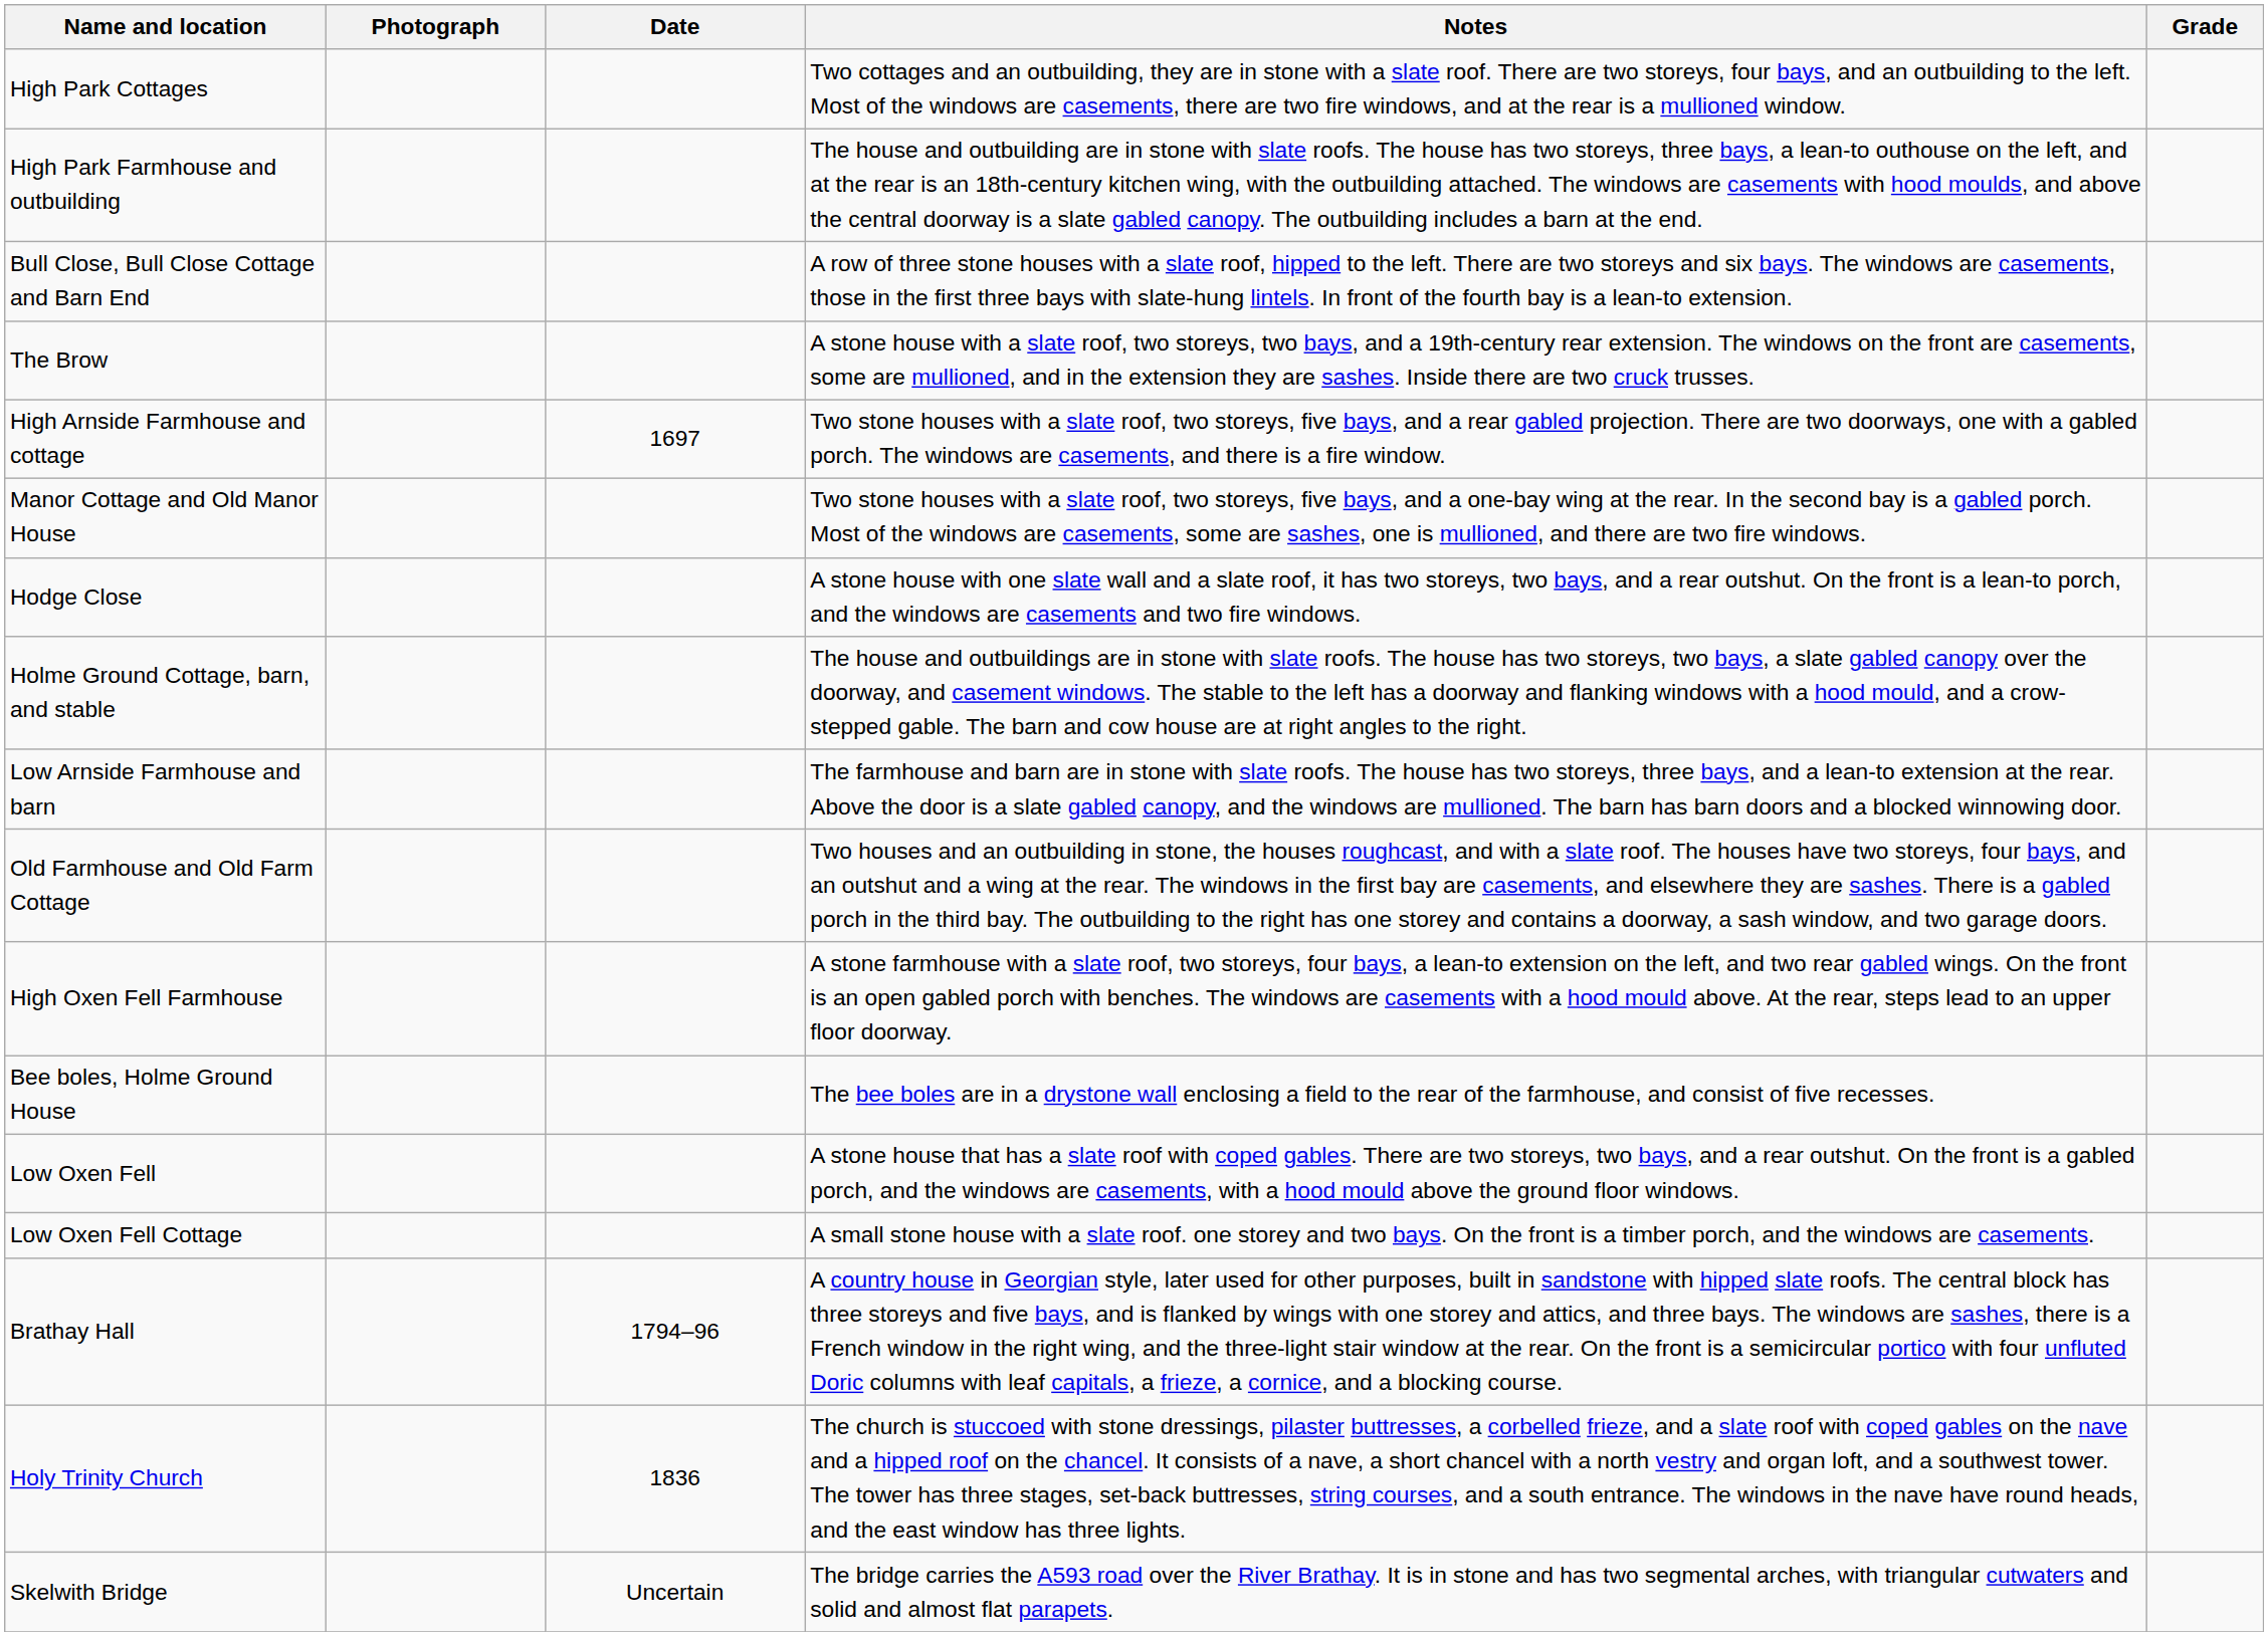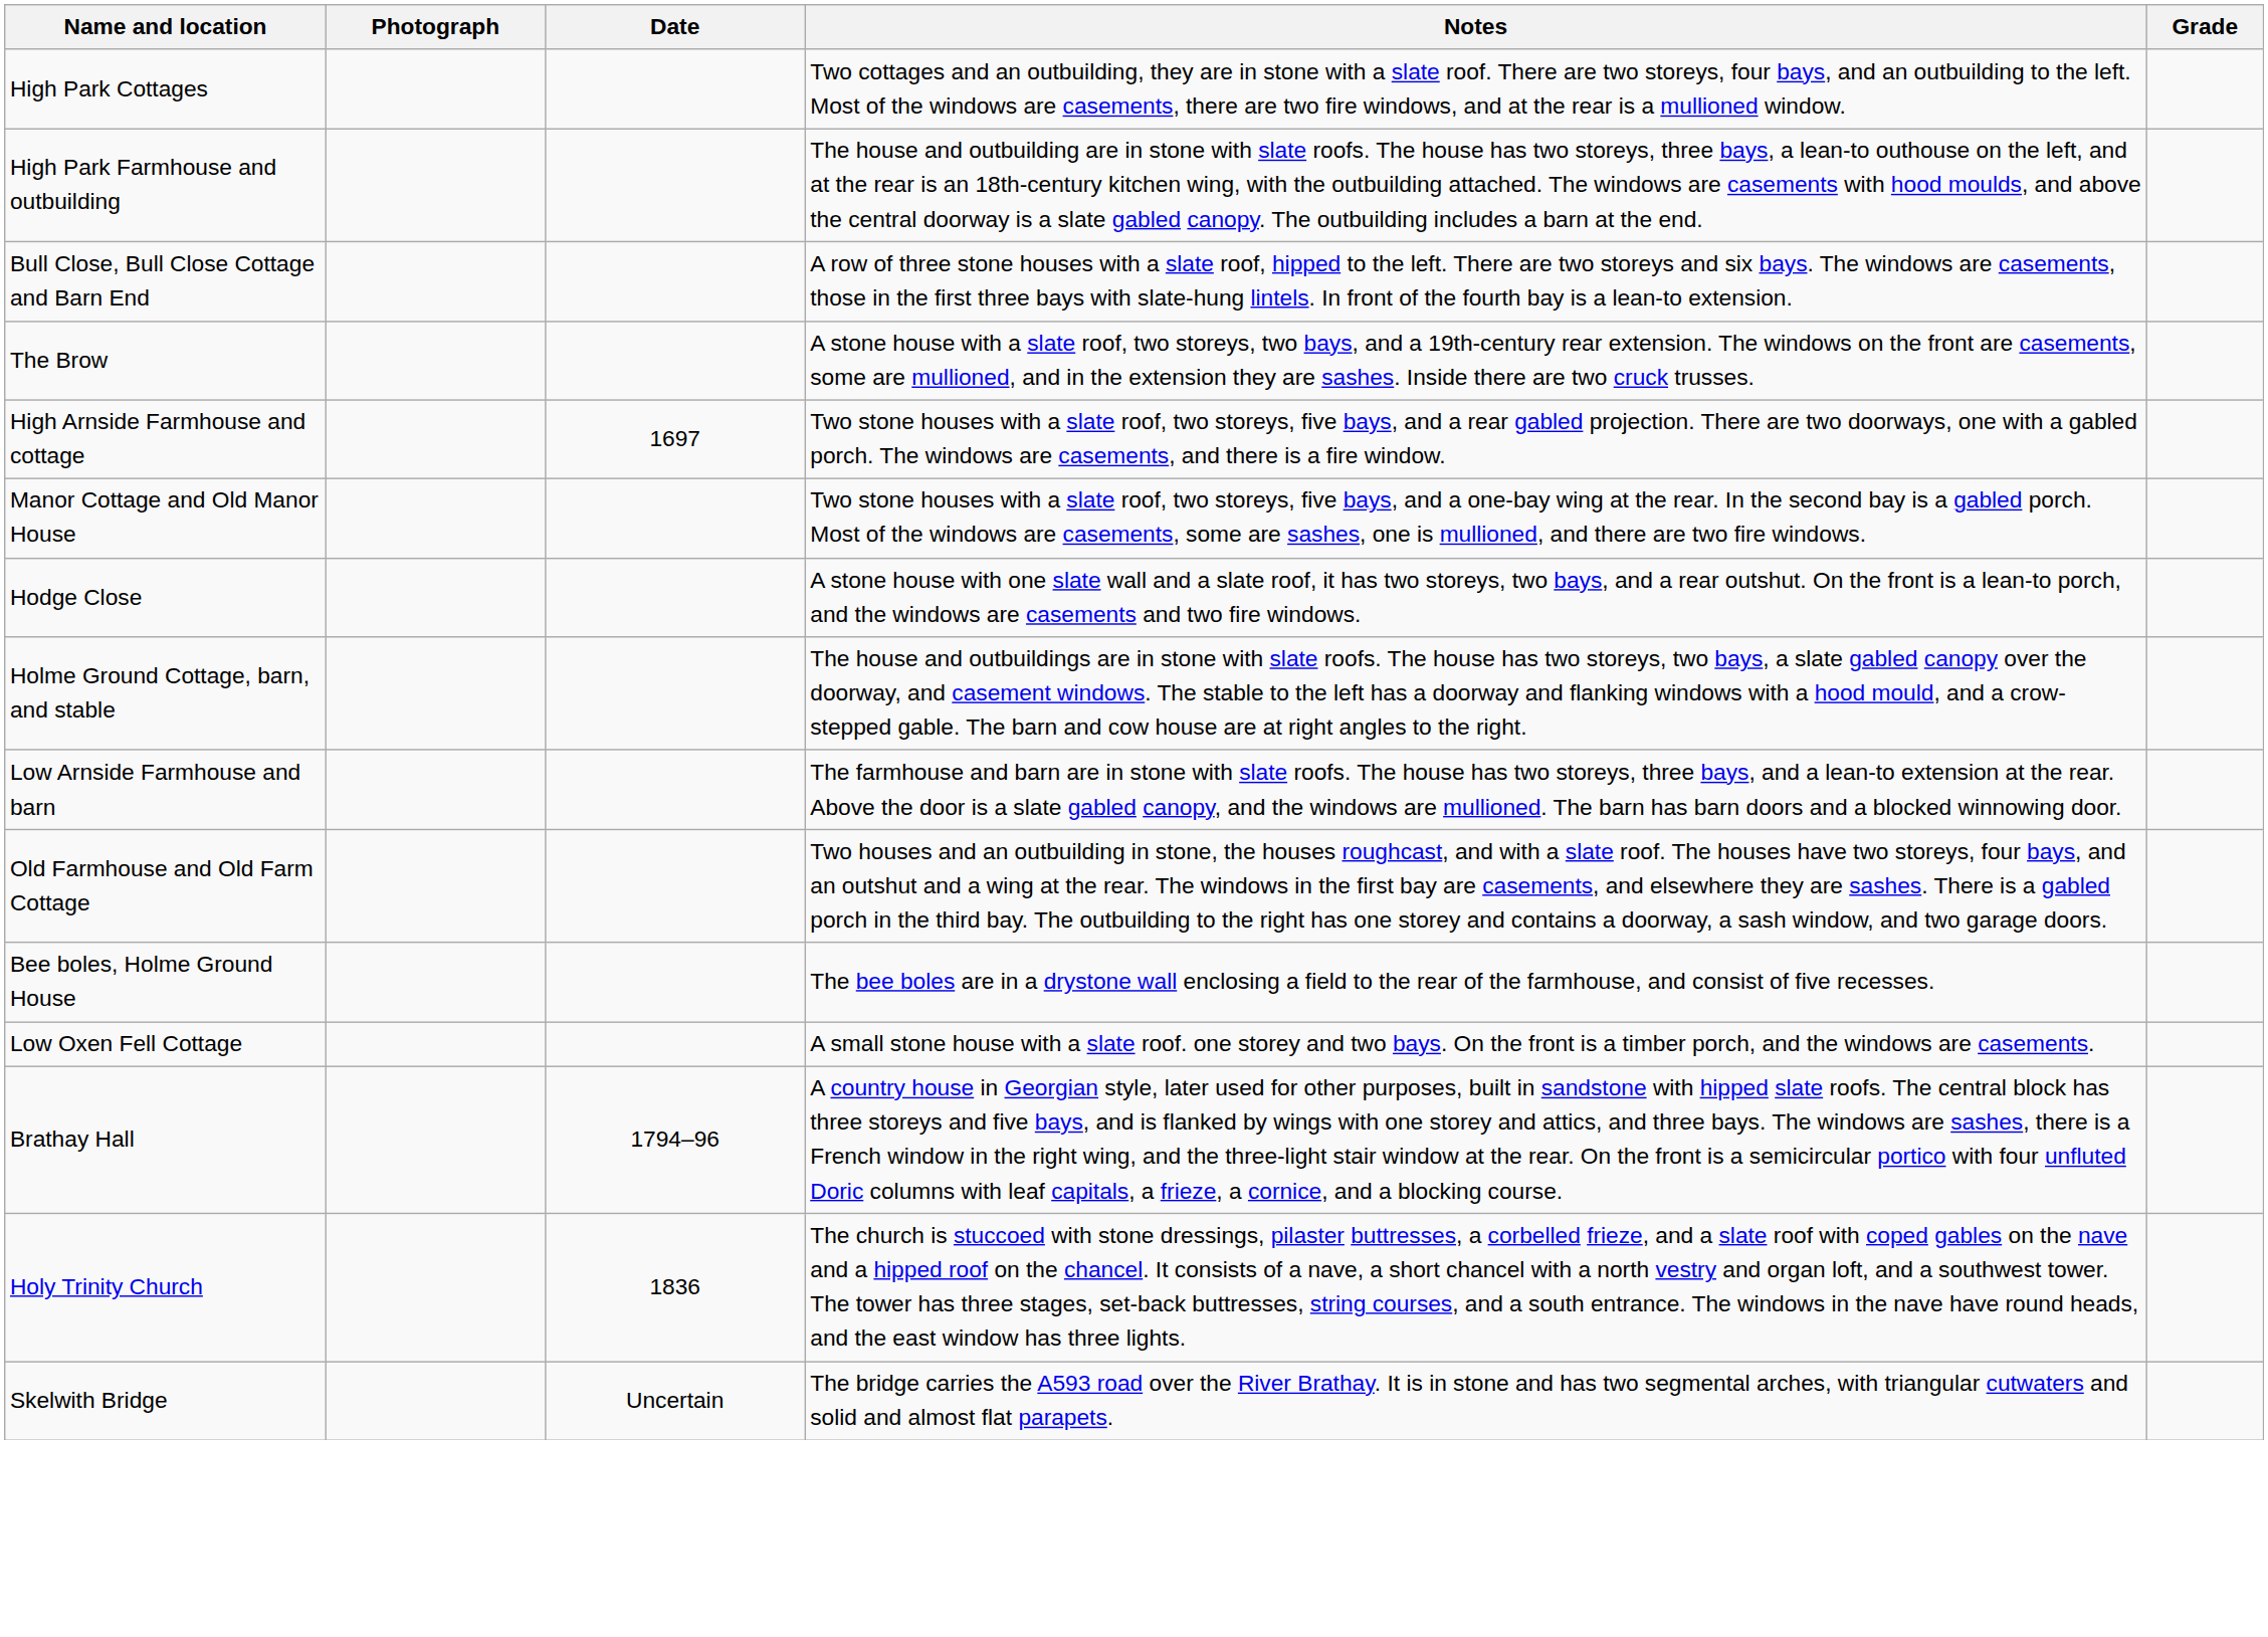- row: High Oxen Fell Farmhouse | A stone farmhouse with a slate roof, two storeys, four bays, a lean-to extension on the left, and two rear gabled wings. On the front is an open gabled porch with benches. The windows are casements with a hood mould above. At the rear, steps lead to an upper floor doorway.
- row: Low Oxen Fell | A stone house that has a slate roof with coped gables. There are two storeys, two bays, and a rear outshut. On the front is a gabled porch, and the windows are casements, with a hood mould above the ground floor windows.
